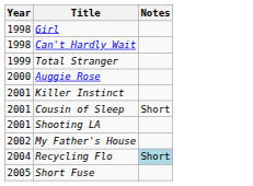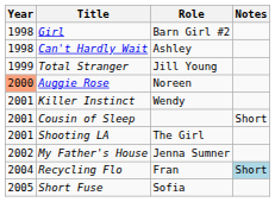+ column: Role | Barn Girl #2 | Ashley | Jill Young | Noreen | Wendy | The Girl | Jenna Sumner | Fran | Sofia
Auggie Rose | Year: no background -> lightsalmon background
